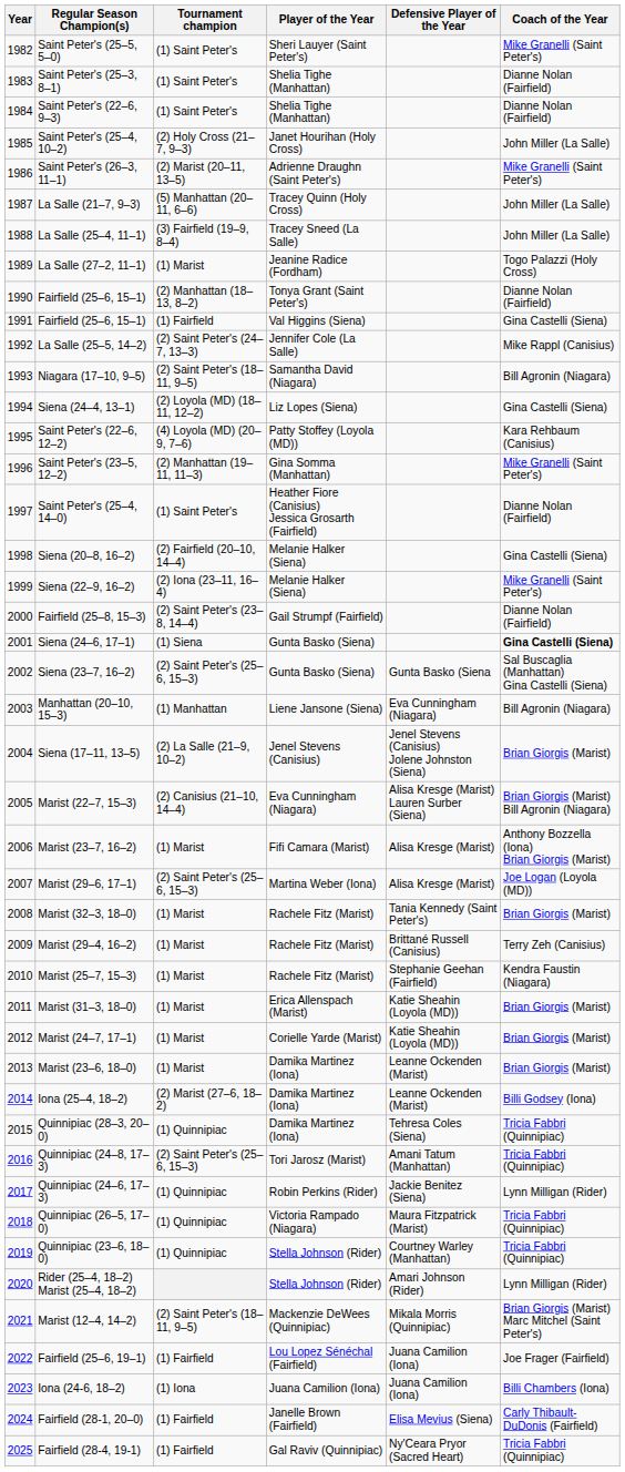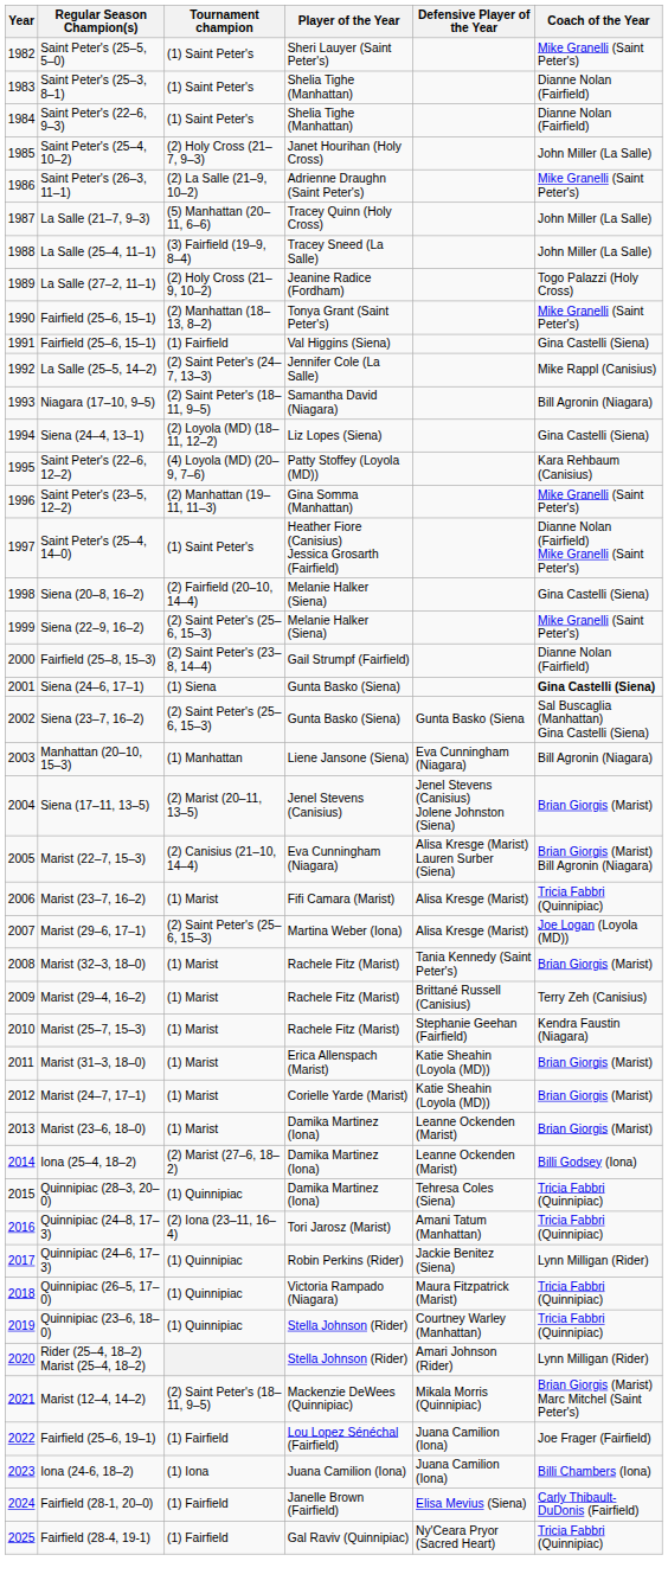Saint Peter's (26–3, 11–1) | Tournament champion: (2) Marist (20–11, 13–5) -> (2) La Salle (21–9, 10–2)
La Salle (27–2, 11–1) | Tournament champion: (1) Marist -> (2) Holy Cross (21–9, 10–2)
1990 / Fairfield (25–6, 15–1) | Coach of the Year: Dianne Nolan (Fairfield) -> Mike Granelli (Saint Peter's)
Saint Peter's (25–4, 14–0) | Coach of the Year: Dianne Nolan (Fairfield) -> Dianne Nolan (Fairfield) Mike Granelli (Saint Peter's)
Siena (22–9, 16–2) | Tournament champion: (2) Iona (23–11, 16–4) -> (2) Saint Peter's (25–6, 15–3)
Siena (17–11, 13–5) | Tournament champion: (2) La Salle (21–9, 10–2) -> (2) Marist (20–11, 13–5)
Marist (23–7, 16–2) | Coach of the Year: Anthony Bozzella (Iona) Brian Giorgis (Marist) -> Tricia Fabbri (Quinnipiac)
Quinnipiac (24–8, 17–3) | Tournament champion: (2) Saint Peter's (25–6, 15–3) -> (2) Iona (23–11, 16–4)
